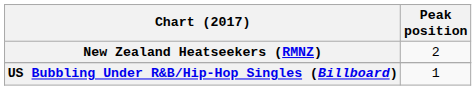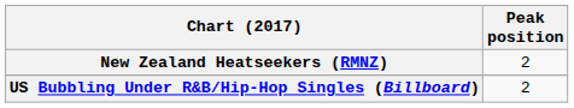US Bubbling Under R&B/Hip-Hop Singles (Billboard) | Peak position: 1 -> 2
